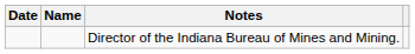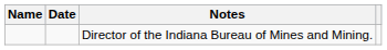columns swapped: Name <-> Date
